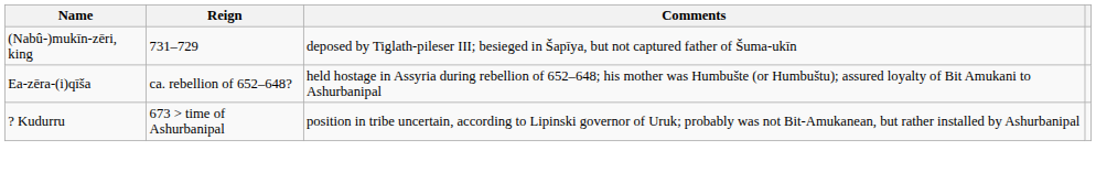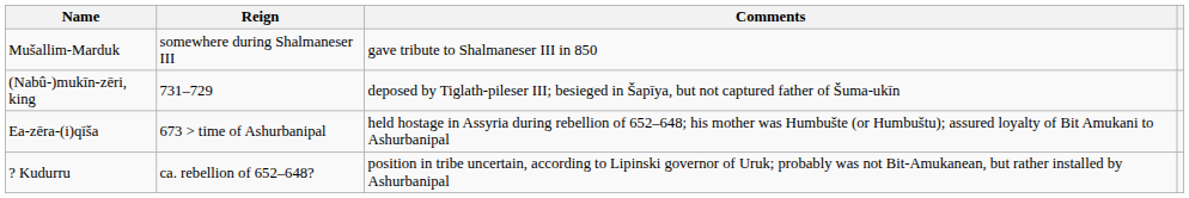+ row: Mušallim-Marduk | somewhere during Shalmaneser III | gave tribute to Shalmaneser III in 850
Ea-zēra-(i)qīša | Reign: ca. rebellion of 652–648? -> 673 > time of Ashurbanipal
? Kudurru | Reign: 673 > time of Ashurbanipal -> ca. rebellion of 652–648?
